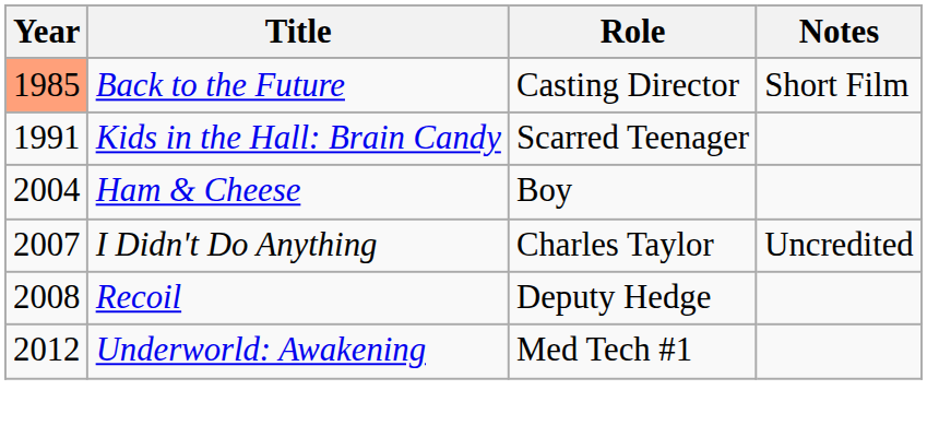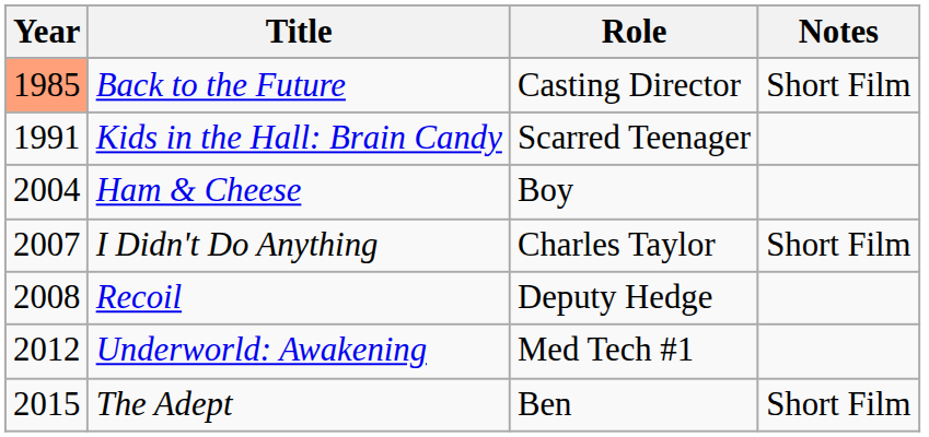I Didn't Do Anything | Notes: Uncredited -> Short Film
+ row: 2015 | The Adept | Ben | Short Film
